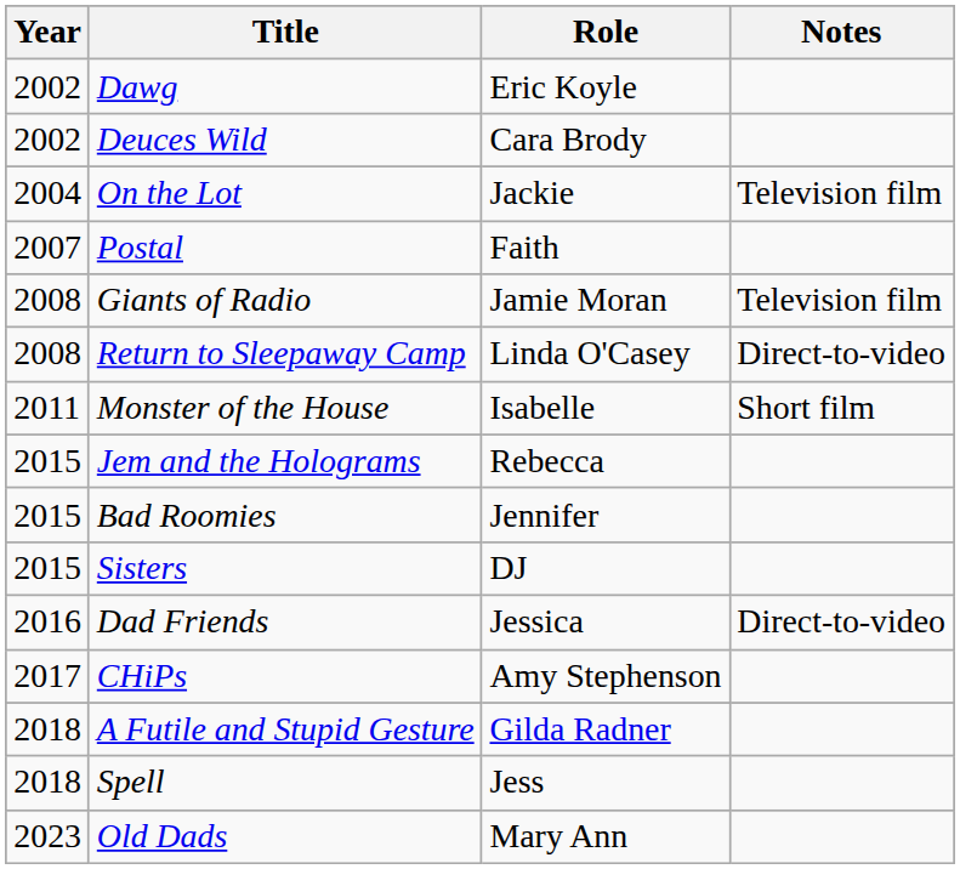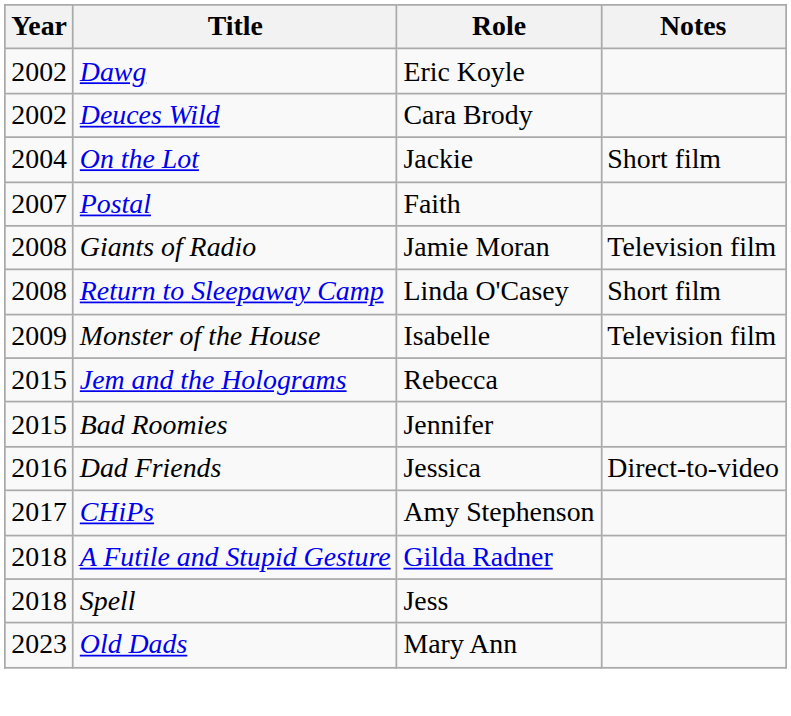On the Lot | Notes: Television film -> Short film
Return to Sleepaway Camp | Notes: Direct-to-video -> Short film
Monster of the House | Year: 2011 -> 2009
Monster of the House | Notes: Short film -> Television film
- row: 2015 | Sisters | DJ
